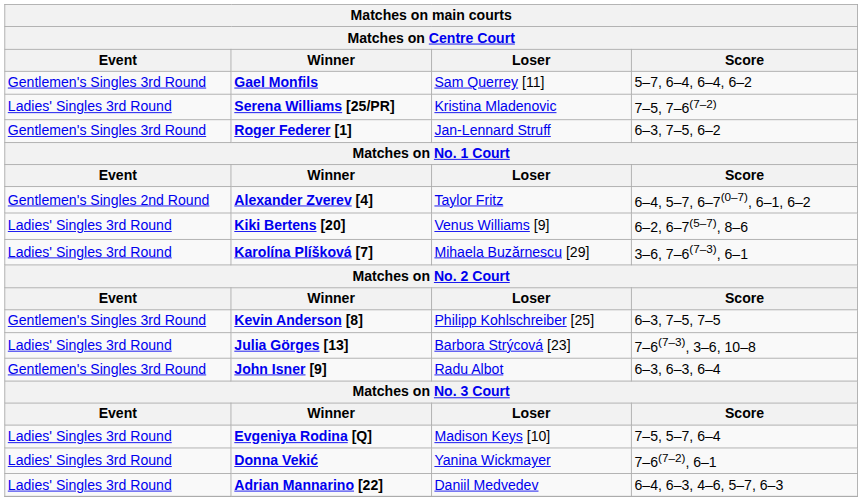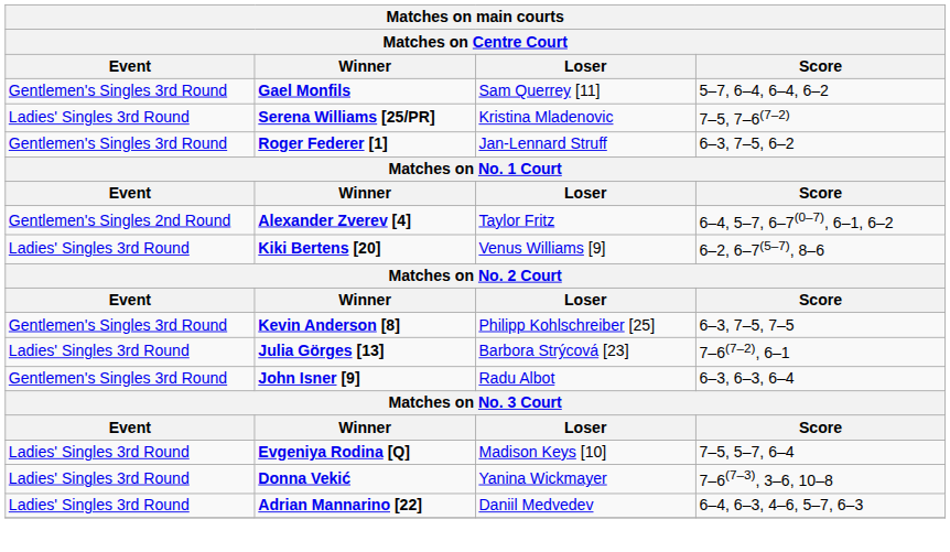- row: Ladies' Singles 3rd Round | Karolína Plíšková [7] | Mihaela Buzărnescu [29] | 3–6, 7–6(7–3), 6–1
Julia Görges [13] | Score: 7–6(7–3), 3–6, 10–8 -> 7–6(7–2), 6–1
Donna Vekić | Score: 7–6(7–2), 6–1 -> 7–6(7–3), 3–6, 10–8
